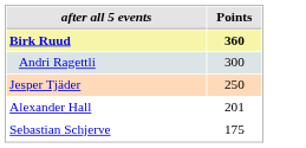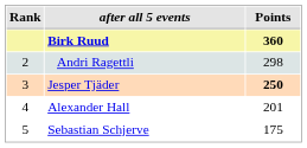+ column: Rank | 2 | 3 | 4 | 5
Andri Ragettli | Points: 300 -> 298
Jesper Tjäder | Points: normal -> bold
